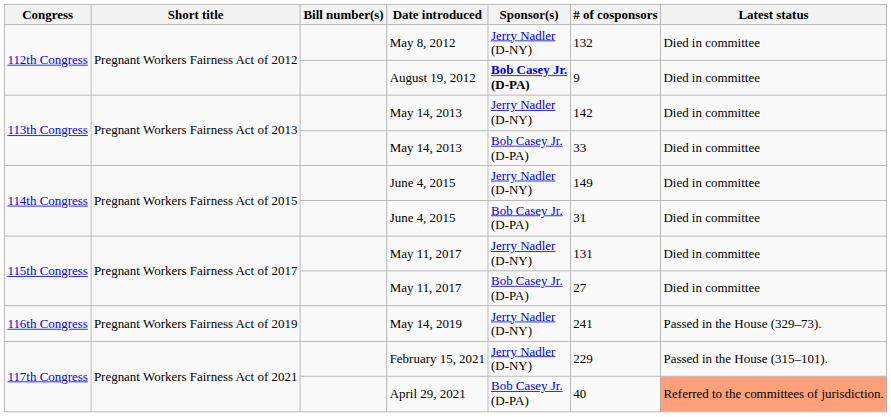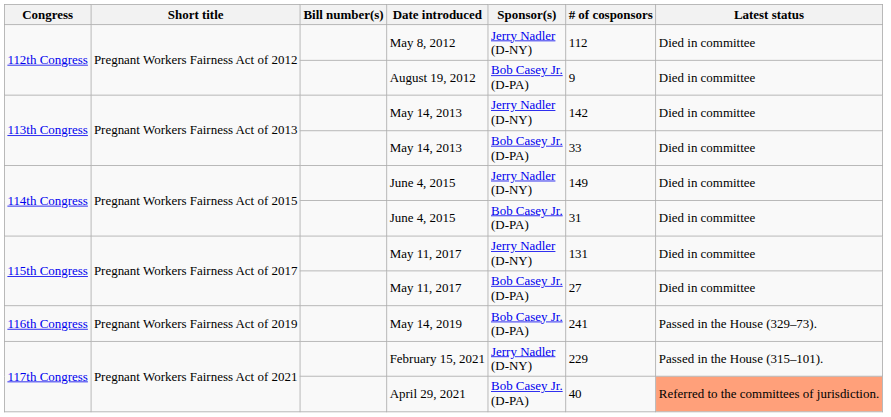May 8, 2012 | # of cosponsors: 132 -> 112
August 19, 2012 | Sponsor(s): bold -> normal
May 14, 2019 | Sponsor(s): Jerry Nadler (D-NY) -> Bob Casey Jr. (D-PA)
